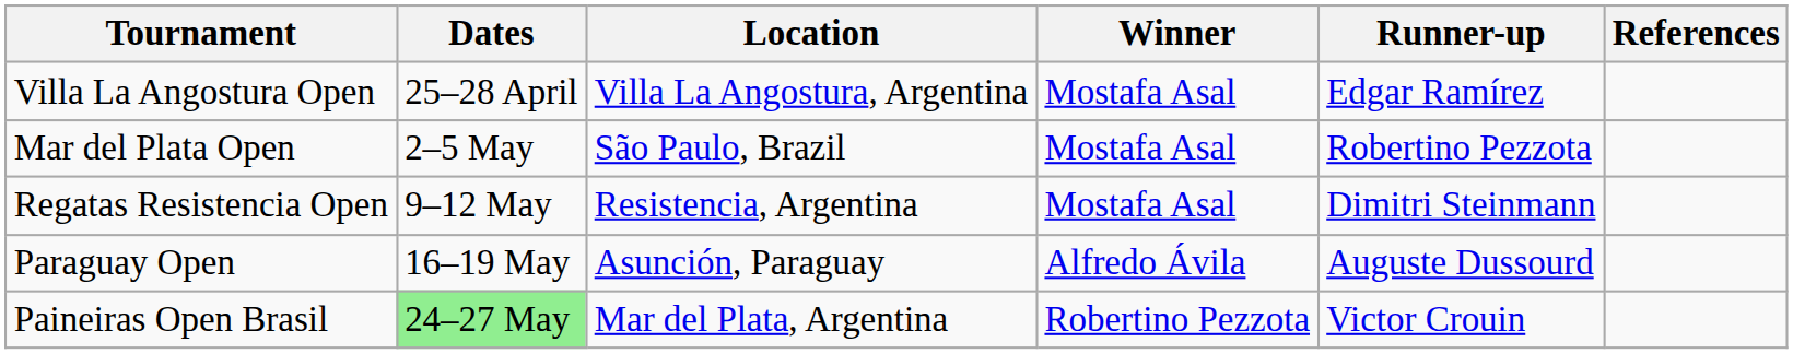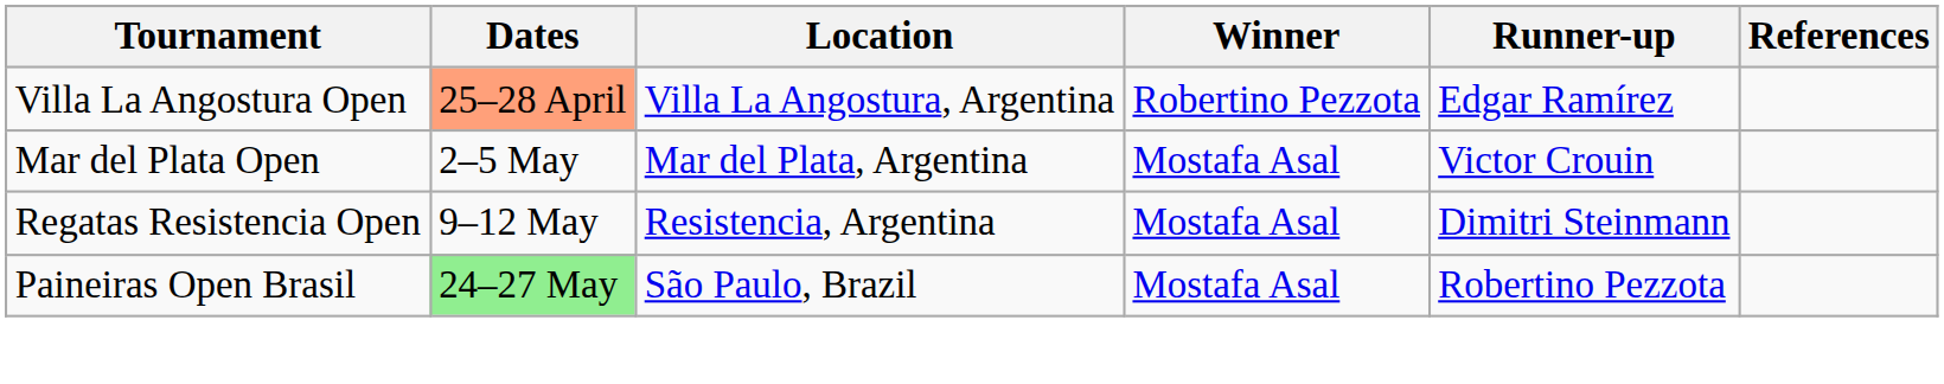Villa La Angostura Open | Dates: no background -> lightsalmon background
Villa La Angostura Open | Winner: Mostafa Asal -> Robertino Pezzota
Mar del Plata Open | Location: São Paulo, Brazil -> Mar del Plata, Argentina
Mar del Plata Open | Runner-up: Robertino Pezzota -> Victor Crouin
- row: Paraguay Open | 16–19 May | Asunción, Paraguay | Alfredo Ávila | Auguste Dussourd
Paineiras Open Brasil | Location: Mar del Plata, Argentina -> São Paulo, Brazil
Paineiras Open Brasil | Winner: Robertino Pezzota -> Mostafa Asal
Paineiras Open Brasil | Runner-up: Victor Crouin -> Robertino Pezzota
